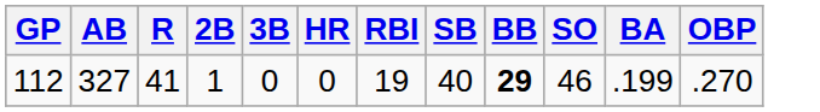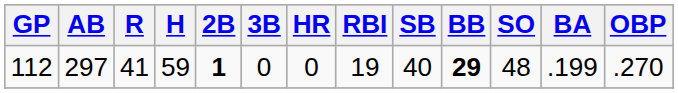+ column: H | 59
112 | AB: 327 -> 297
112 | 2B: normal -> bold
112 | SO: 46 -> 48
